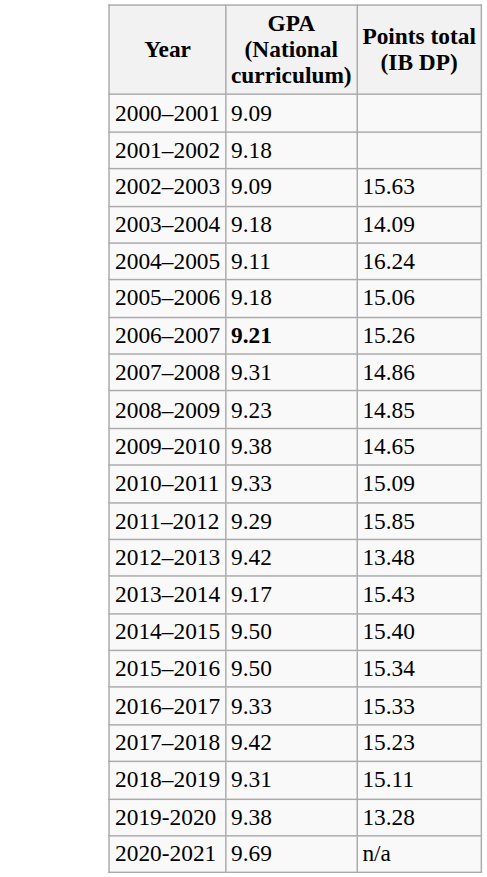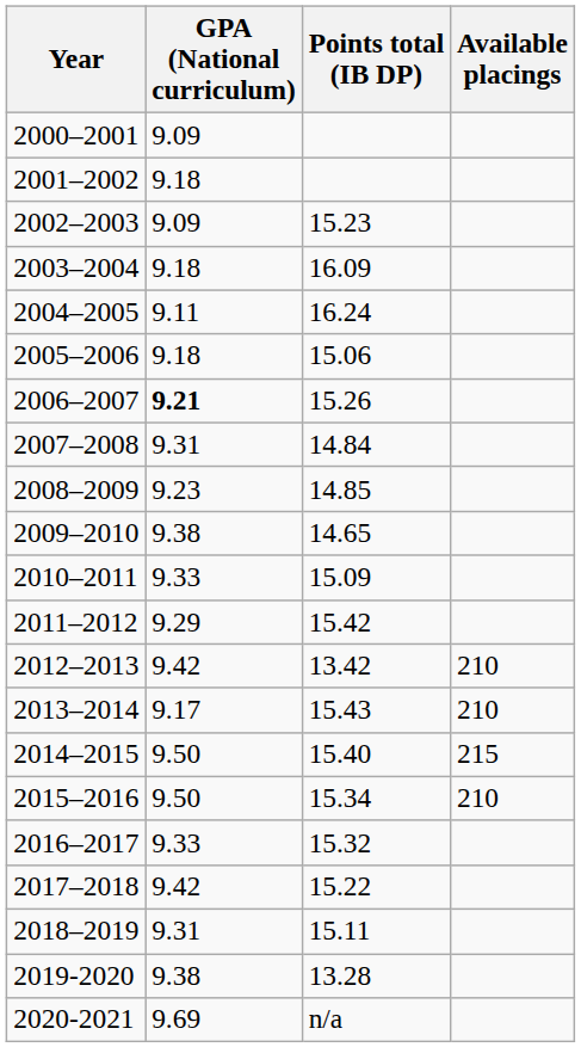+ column: Available placings | 210 | 210 | 215 | 210
2002–2003 | Points total (IB DP): 15.63 -> 15.23
2003–2004 | Points total (IB DP): 14.09 -> 16.09
2007–2008 | Points total (IB DP): 14.86 -> 14.84
2011–2012 | Points total (IB DP): 15.85 -> 15.42
2012–2013 | Points total (IB DP): 13.48 -> 13.42
2016–2017 | Points total (IB DP): 15.33 -> 15.32
2017–2018 | Points total (IB DP): 15.23 -> 15.22
